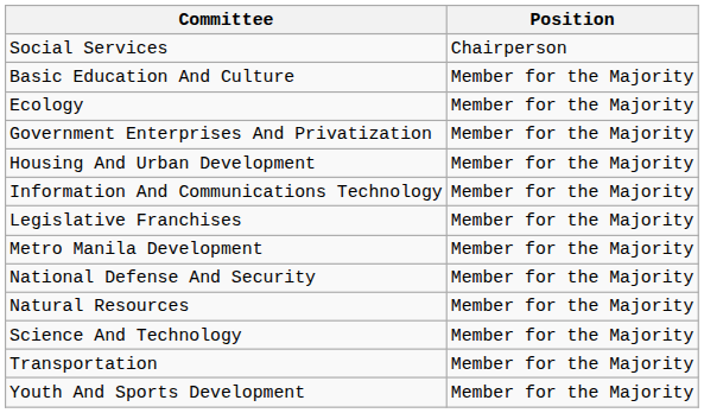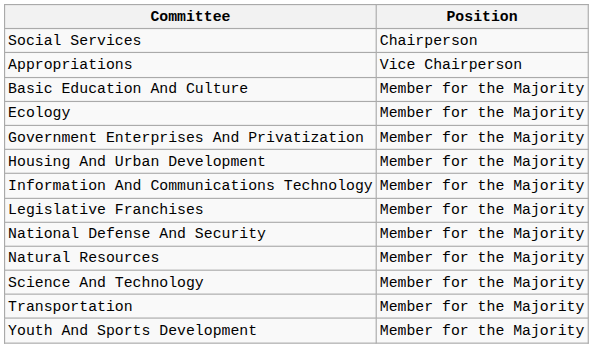+ row: Appropriations | Vice Chairperson
- row: Metro Manila Development | Member for the Majority
